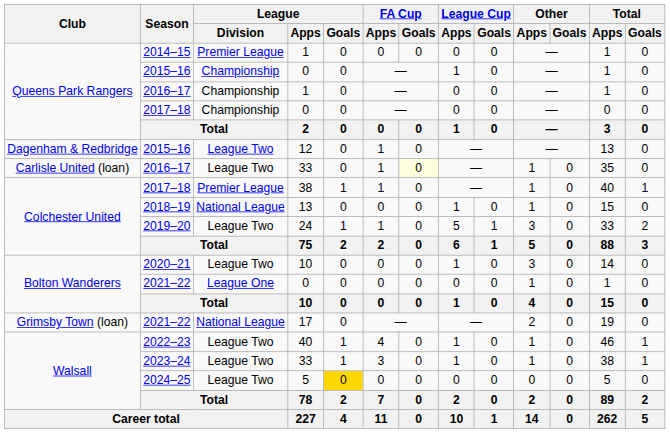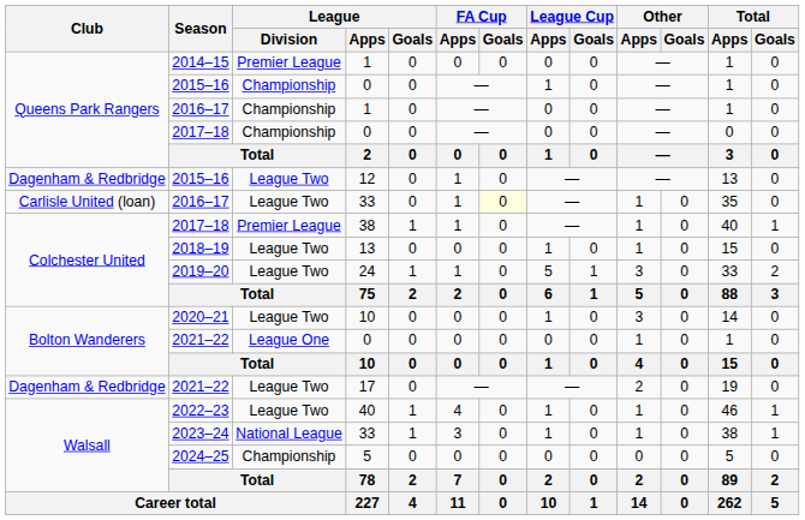2018–19 | League / Division: National League -> League Two
2021–22 / 17 | Club: Grimsby Town (loan) -> Dagenham & Redbridge
2021–22 / 17 | League / Division: National League -> League Two
2023–24 | League / Division: League Two -> National League
2024–25 | League / Division: League Two -> Championship
2024–25 | League / Goals: gold background -> no background
